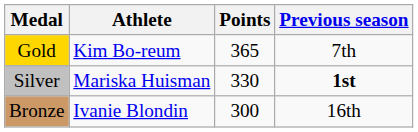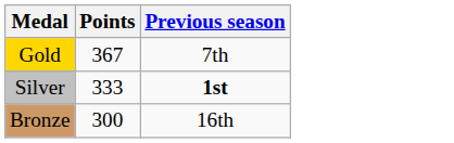- column: Athlete | Kim Bo-reum | Mariska Huisman | Ivanie Blondin
Gold | Points: 365 -> 367
Silver | Points: 330 -> 333
